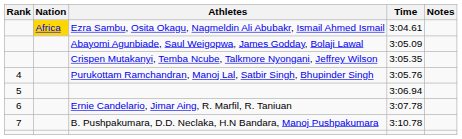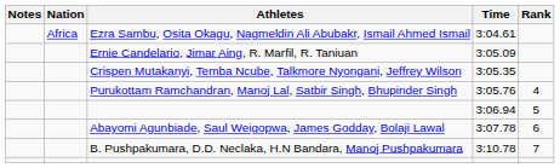columns swapped: Rank <-> Notes
3:04.61 | Nation: gold background -> no background
3:05.09 | Athletes: Abayomi Agunbiade, Saul Weigopwa, James Godday, Bolaji Lawal -> Ernie Candelario, Jimar Aing, R. Marfil, R. Taniuan
3:07.78 | Athletes: Ernie Candelario, Jimar Aing, R. Marfil, R. Taniuan -> Abayomi Agunbiade, Saul Weigopwa, James Godday, Bolaji Lawal
